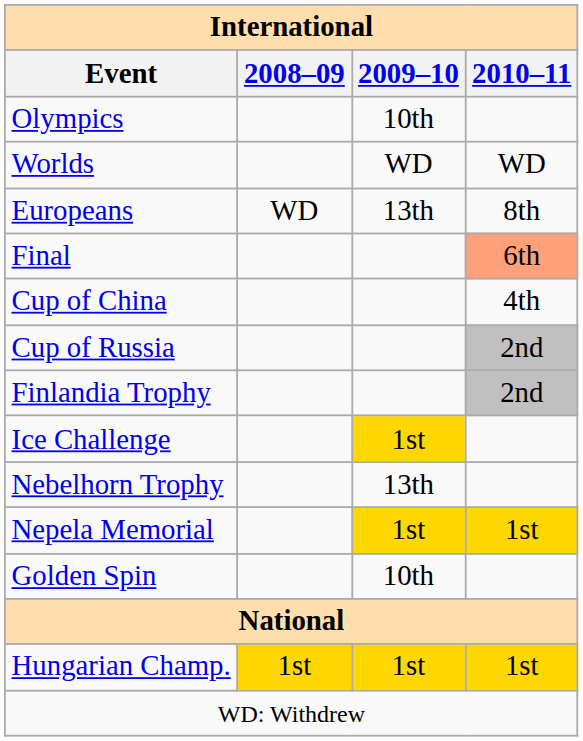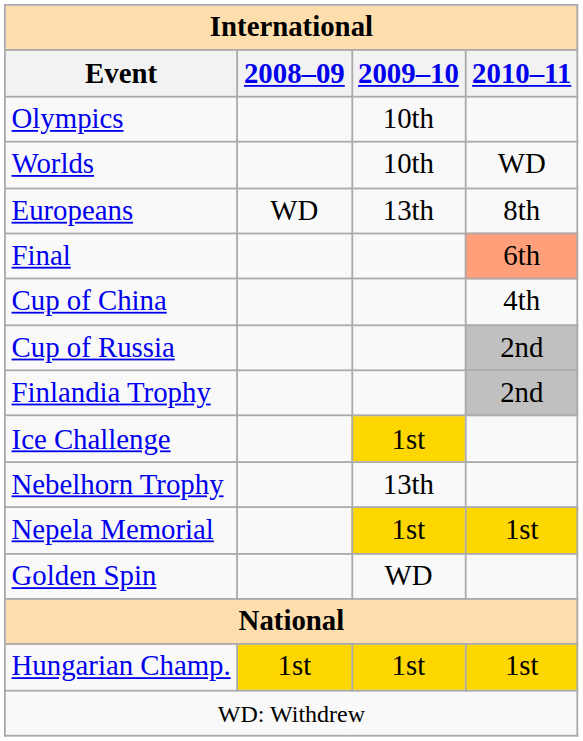Worlds | 2009–10: WD -> 10th
Golden Spin | 2009–10: 10th -> WD
